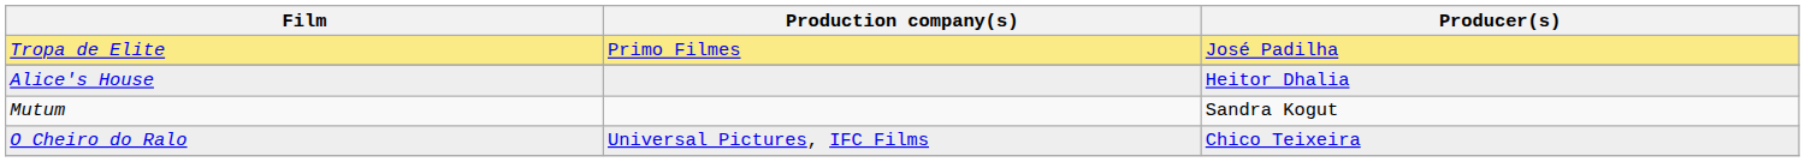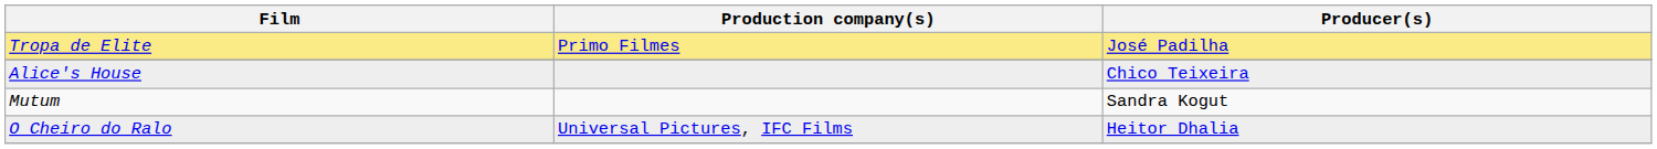Alice's House | Producer(s): Heitor Dhalia -> Chico Teixeira
O Cheiro do Ralo | Producer(s): Chico Teixeira -> Heitor Dhalia
